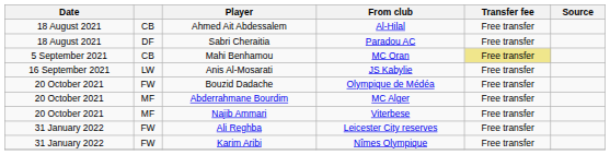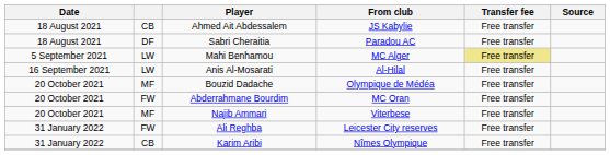Ahmed Ait Abdessalem | From club: Al-Hilal -> JS Kabylie
Mahi Benhamou | column 2: CB -> LW
Mahi Benhamou | From club: MC Oran -> MC Alger
Anis Al-Mosarati | From club: JS Kabylie -> Al-Hilal
Bouzid Dadache | column 2: FW -> MF
Abderrahmane Bourdim | column 2: MF -> FW
Abderrahmane Bourdim | From club: MC Alger -> MC Oran
Karim Aribi | column 2: FW -> CB
